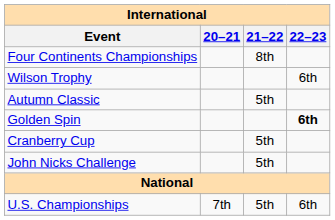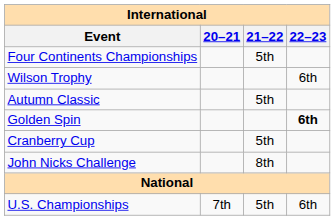Four Continents Championships | 21–22: 8th -> 5th
John Nicks Challenge | 21–22: 5th -> 8th
